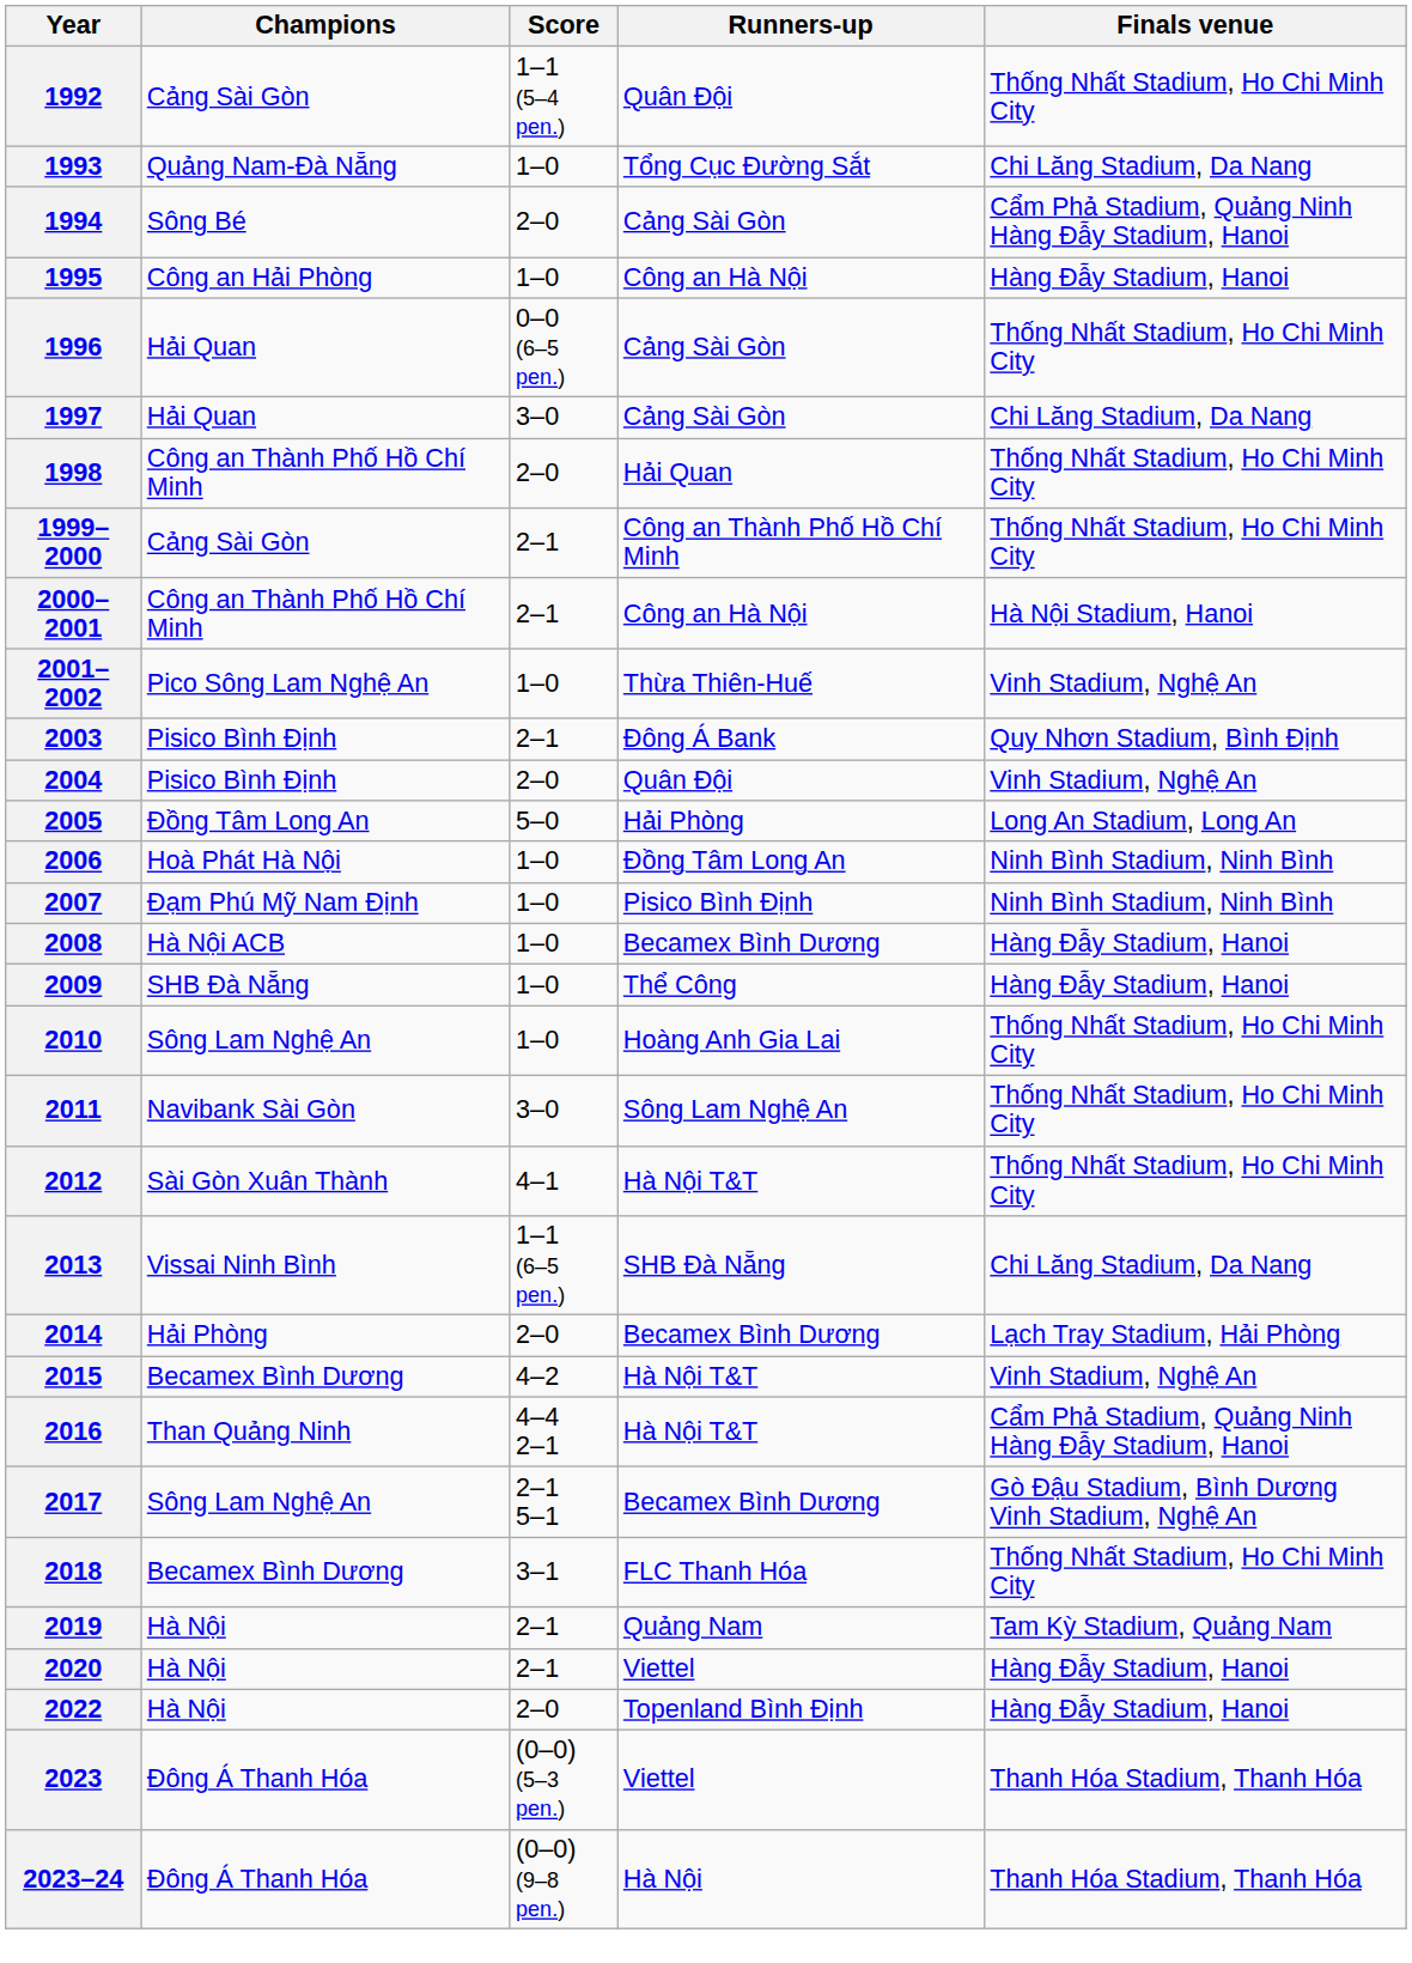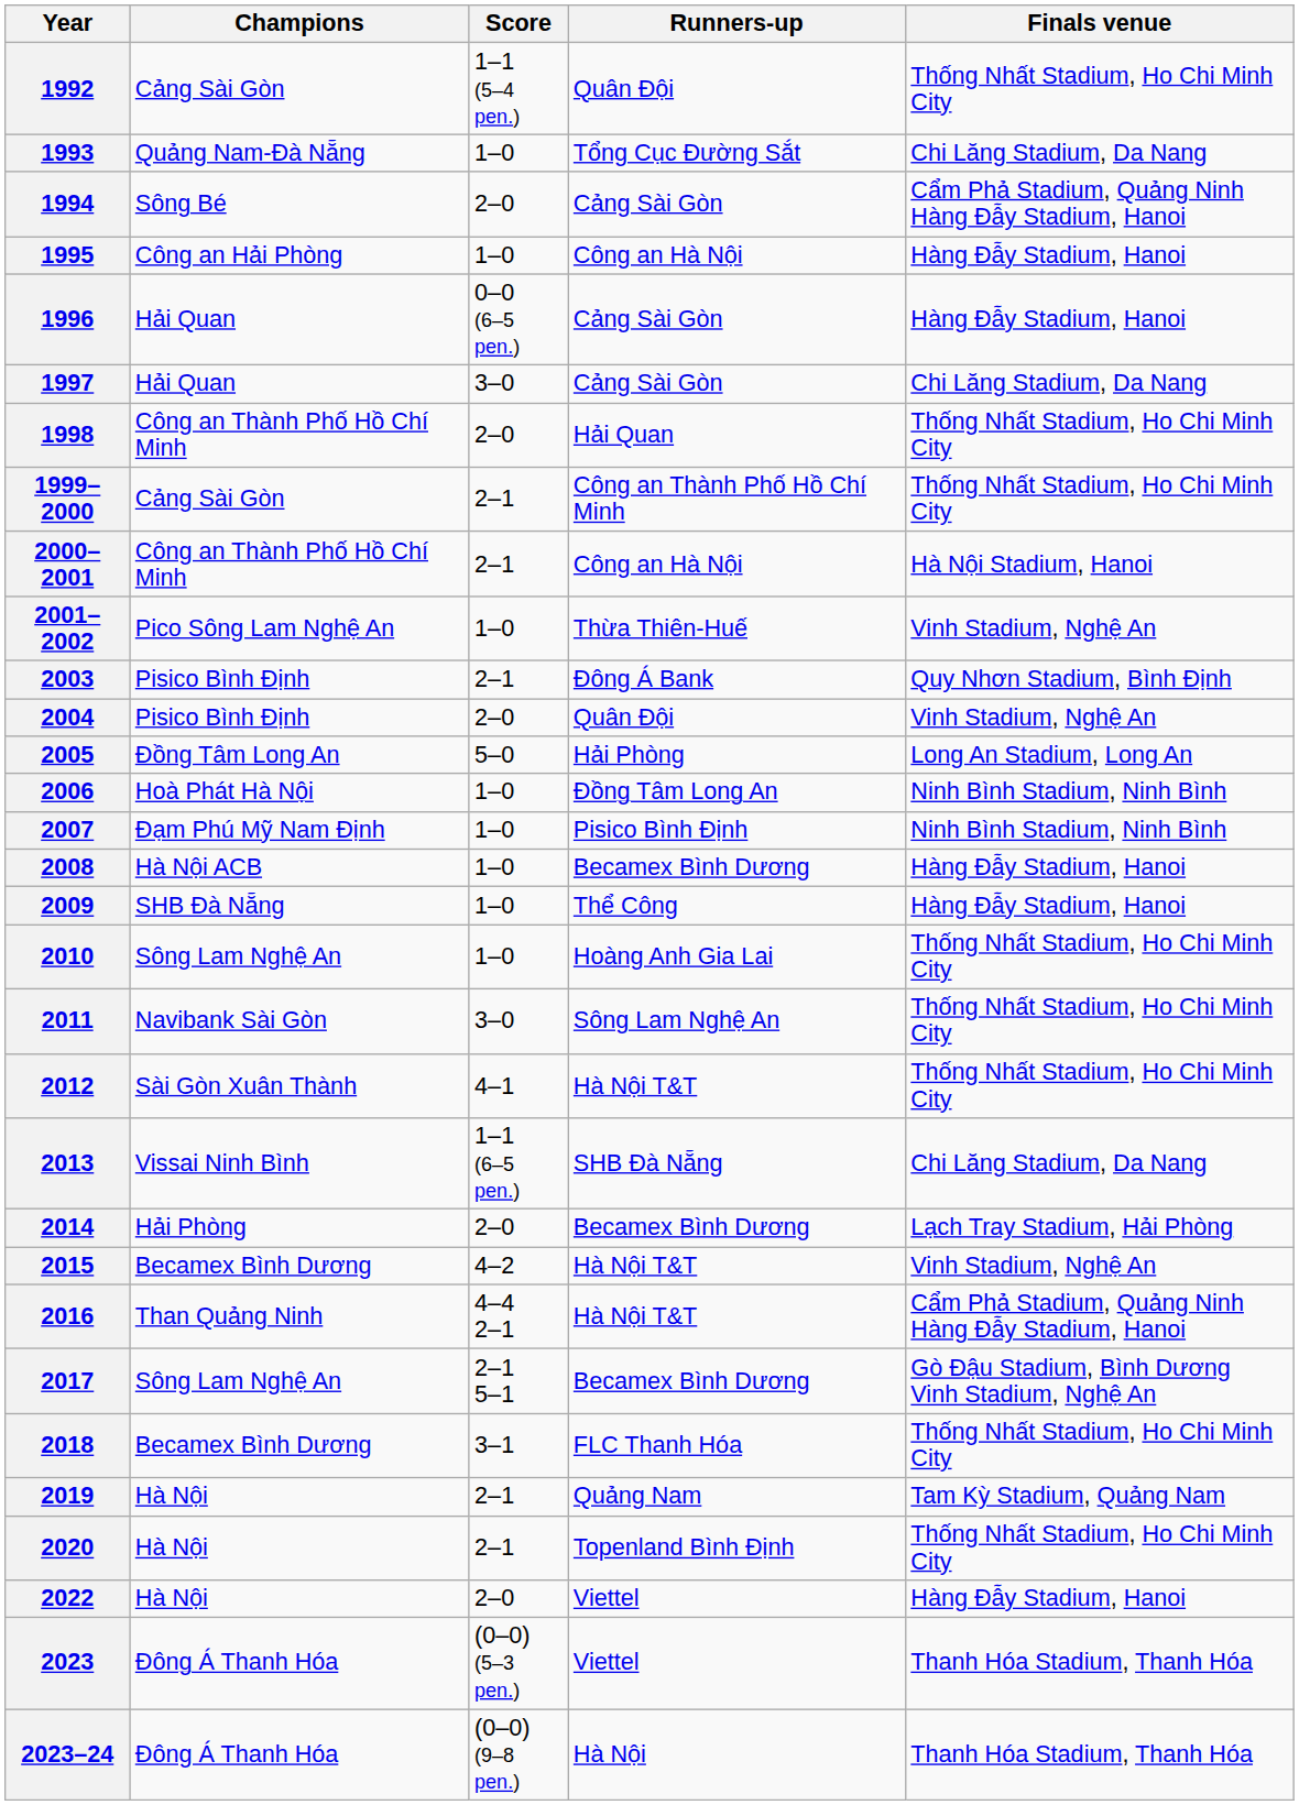1996 | Finals venue: Thống Nhất Stadium, Ho Chi Minh City -> Hàng Đẫy Stadium, Hanoi
2020 | Runners-up: Viettel -> Topenland Bình Định
2020 | Finals venue: Hàng Đẫy Stadium, Hanoi -> Thống Nhất Stadium, Ho Chi Minh City
2022 | Runners-up: Topenland Bình Định -> Viettel
